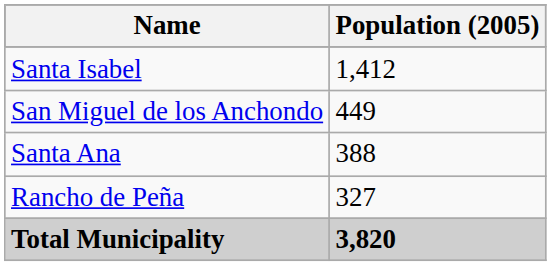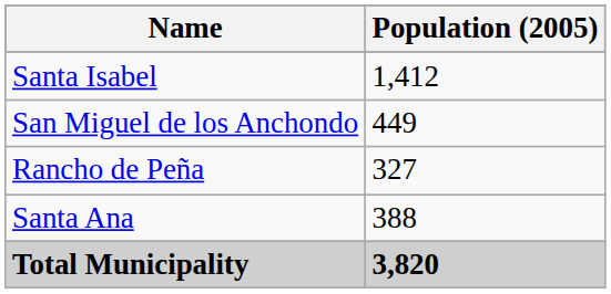rows swapped: Santa Ana <-> Rancho de Peña
